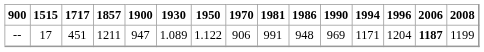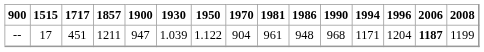-- | 1930: 1.089 -> 1.039
-- | 1970: 906 -> 904
-- | 1981: 991 -> 961
-- | 1990: 969 -> 968
